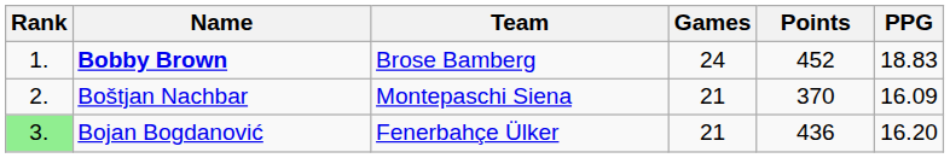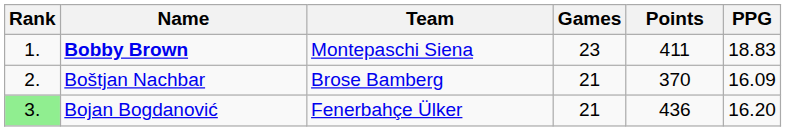Bobby Brown | Team: Brose Bamberg -> Montepaschi Siena
Bobby Brown | Games: 24 -> 23
Bobby Brown | Points: 452 -> 411
Boštjan Nachbar | Team: Montepaschi Siena -> Brose Bamberg
